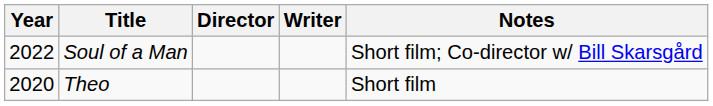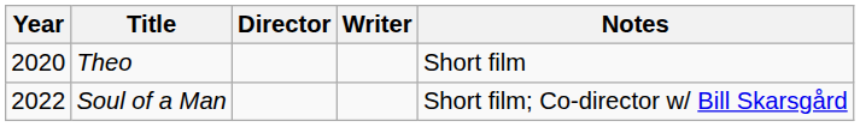rows swapped: Theo <-> Soul of a Man
